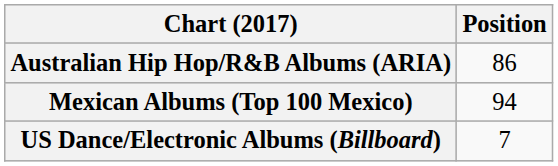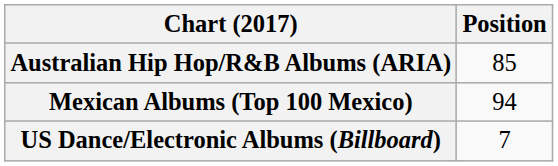Australian Hip Hop/R&B Albums (ARIA) | Position: 86 -> 85
